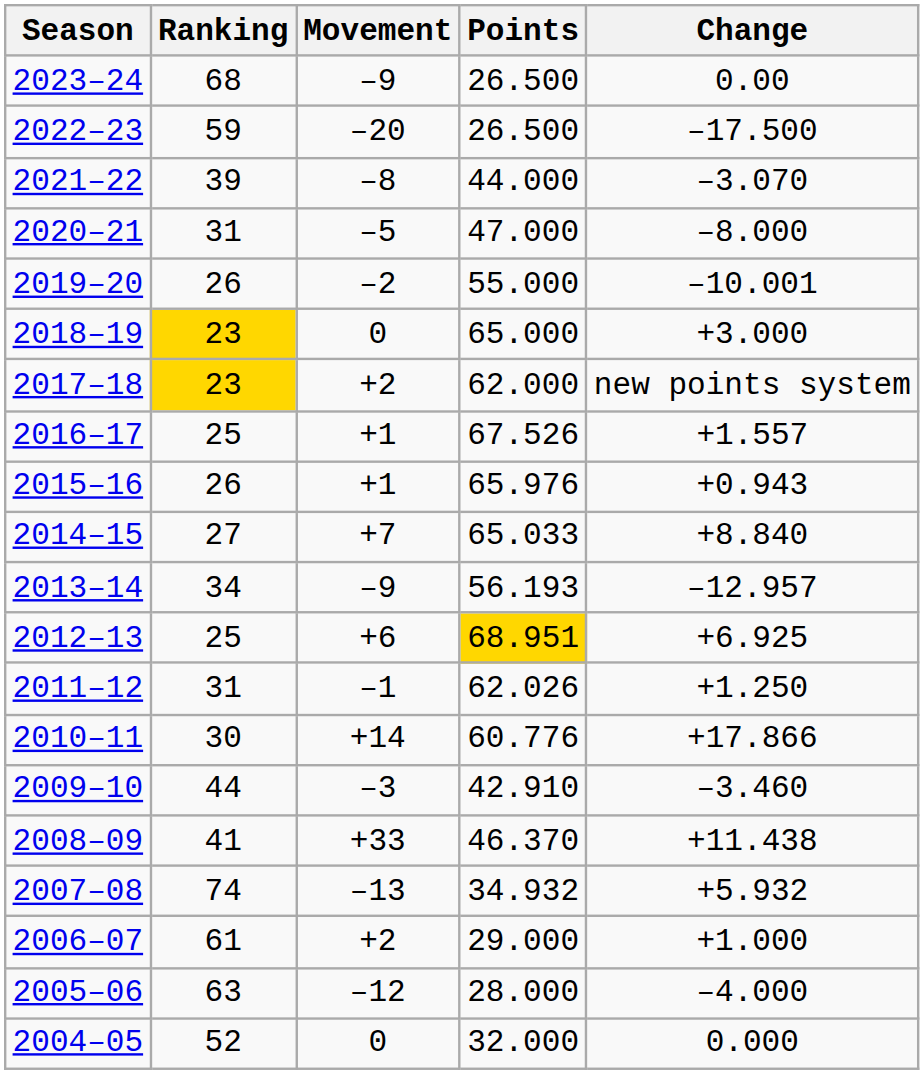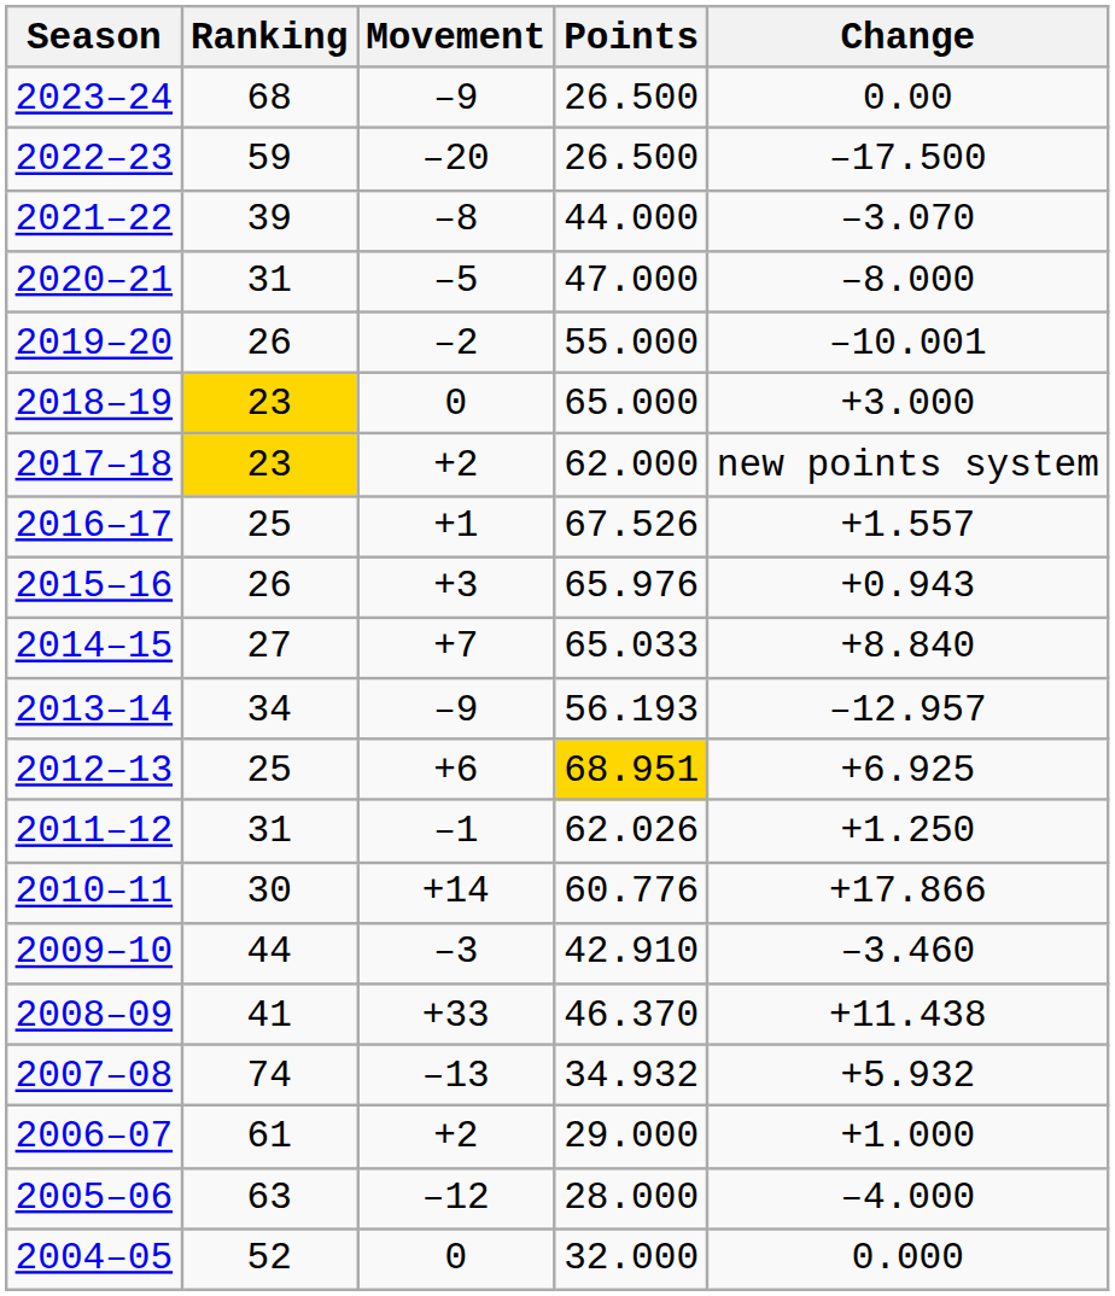2015–16 | Movement: +1 -> +3
